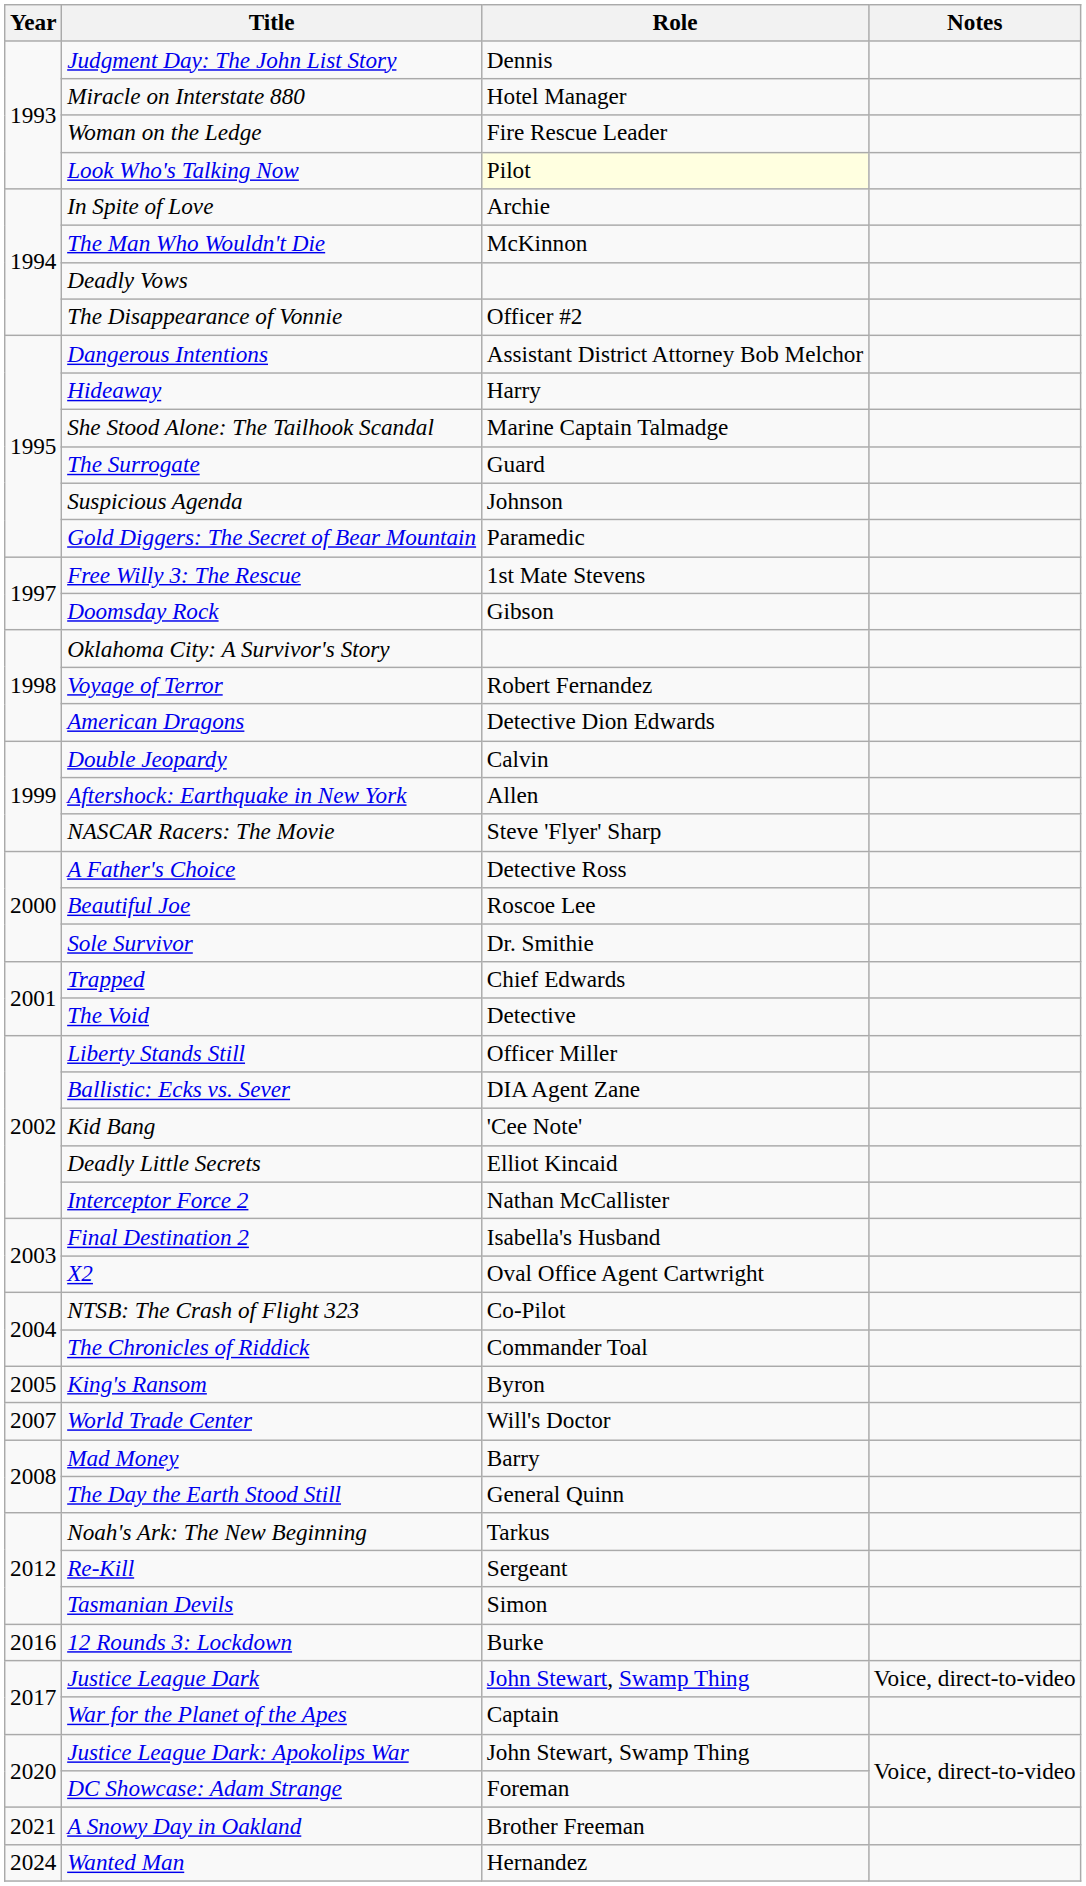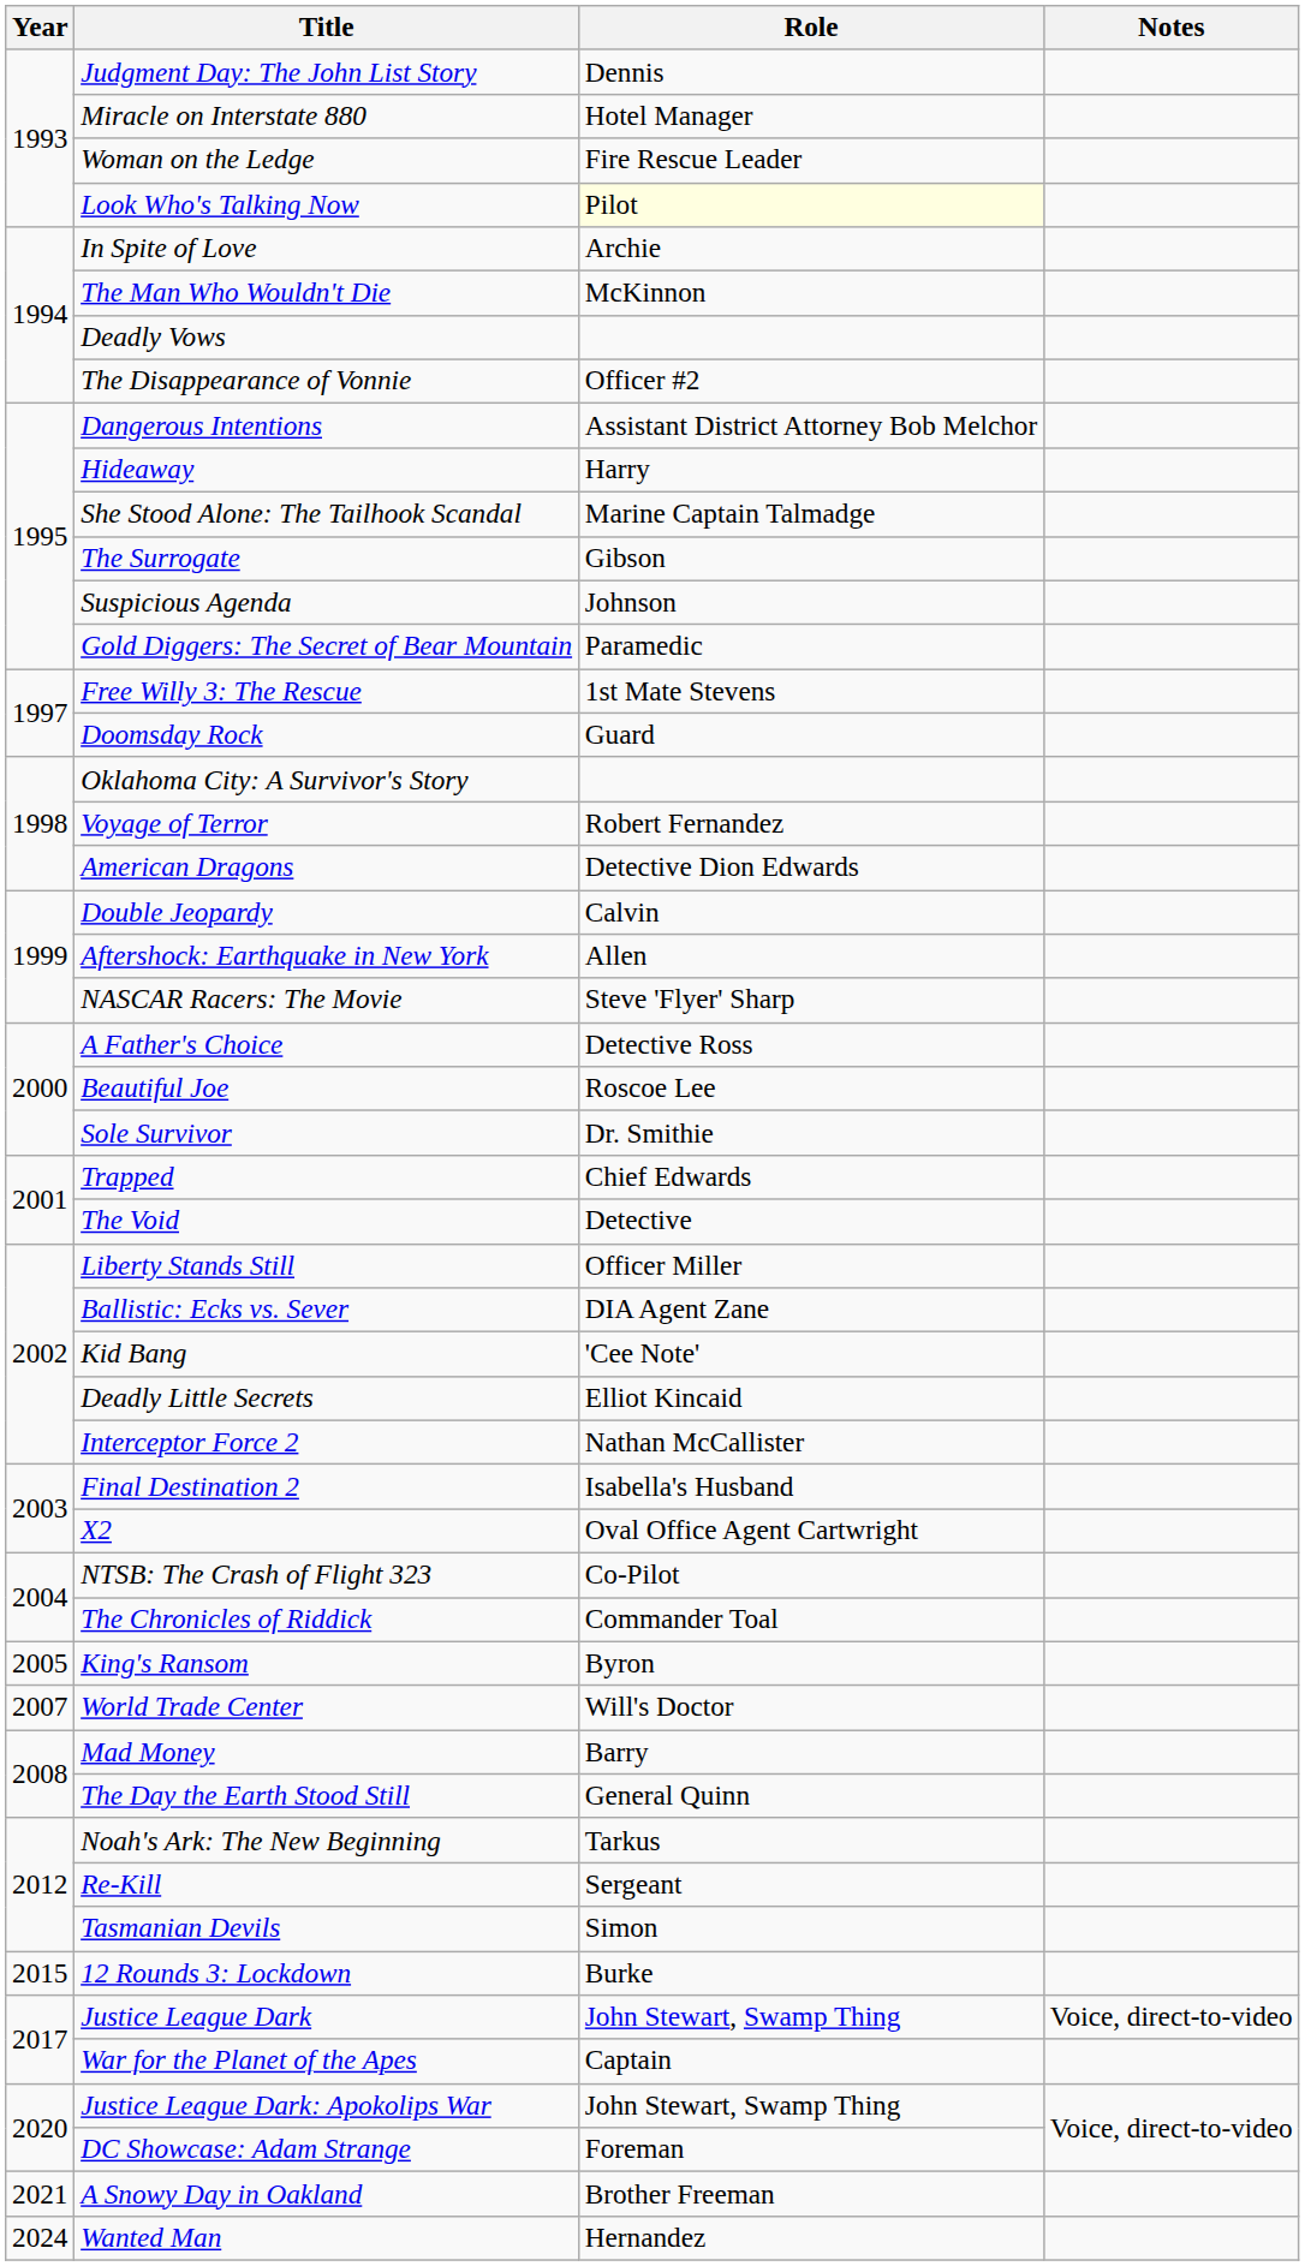The Surrogate | Role: Guard -> Gibson
Doomsday Rock | Role: Gibson -> Guard
12 Rounds 3: Lockdown | Year: 2016 -> 2015
